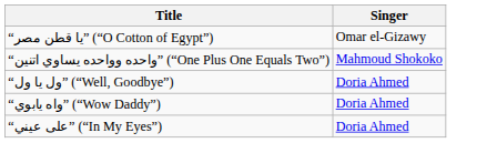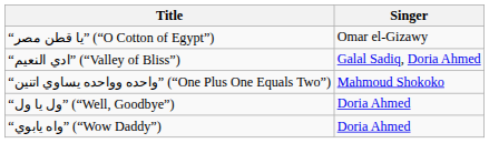+ row: “ادي النعيم” (“Valley of Bliss”) | Galal Sadiq, Doria Ahmed
- row: “على عيني” (“In My Eyes”) | Doria Ahmed
